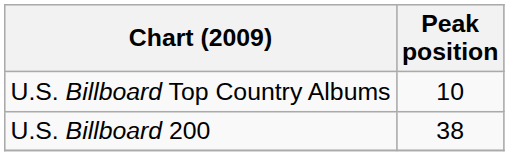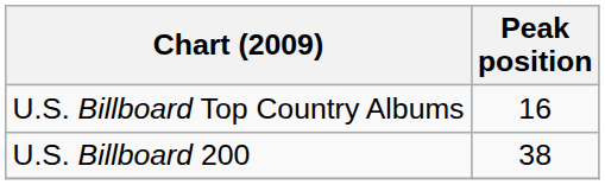U.S. Billboard Top Country Albums | Peak position: 10 -> 16
